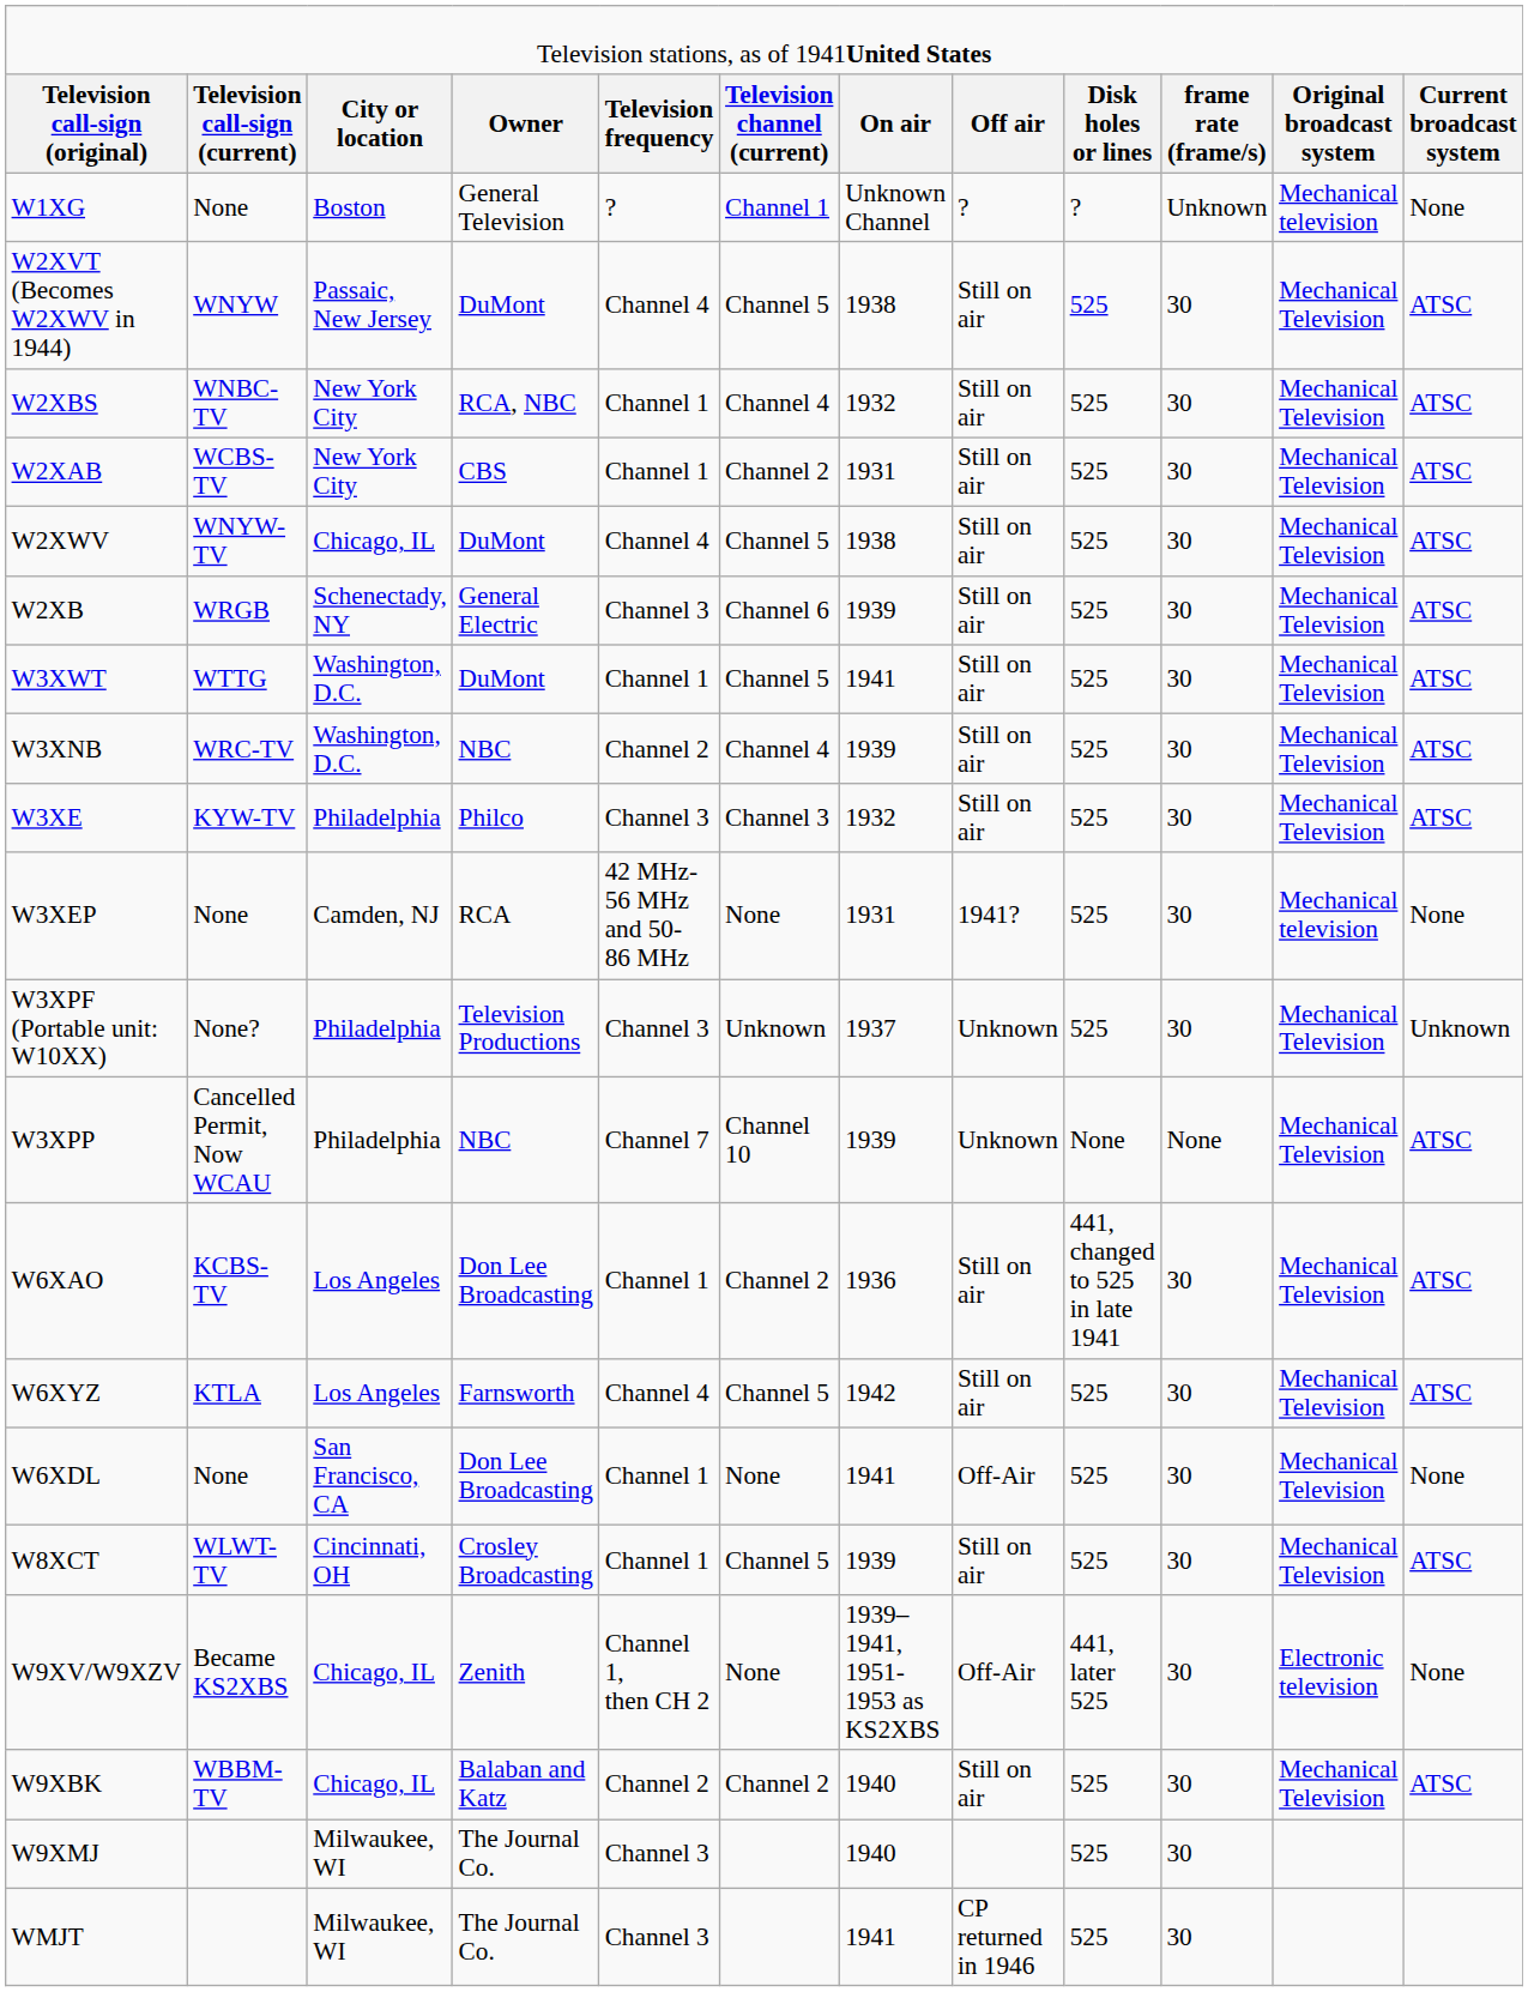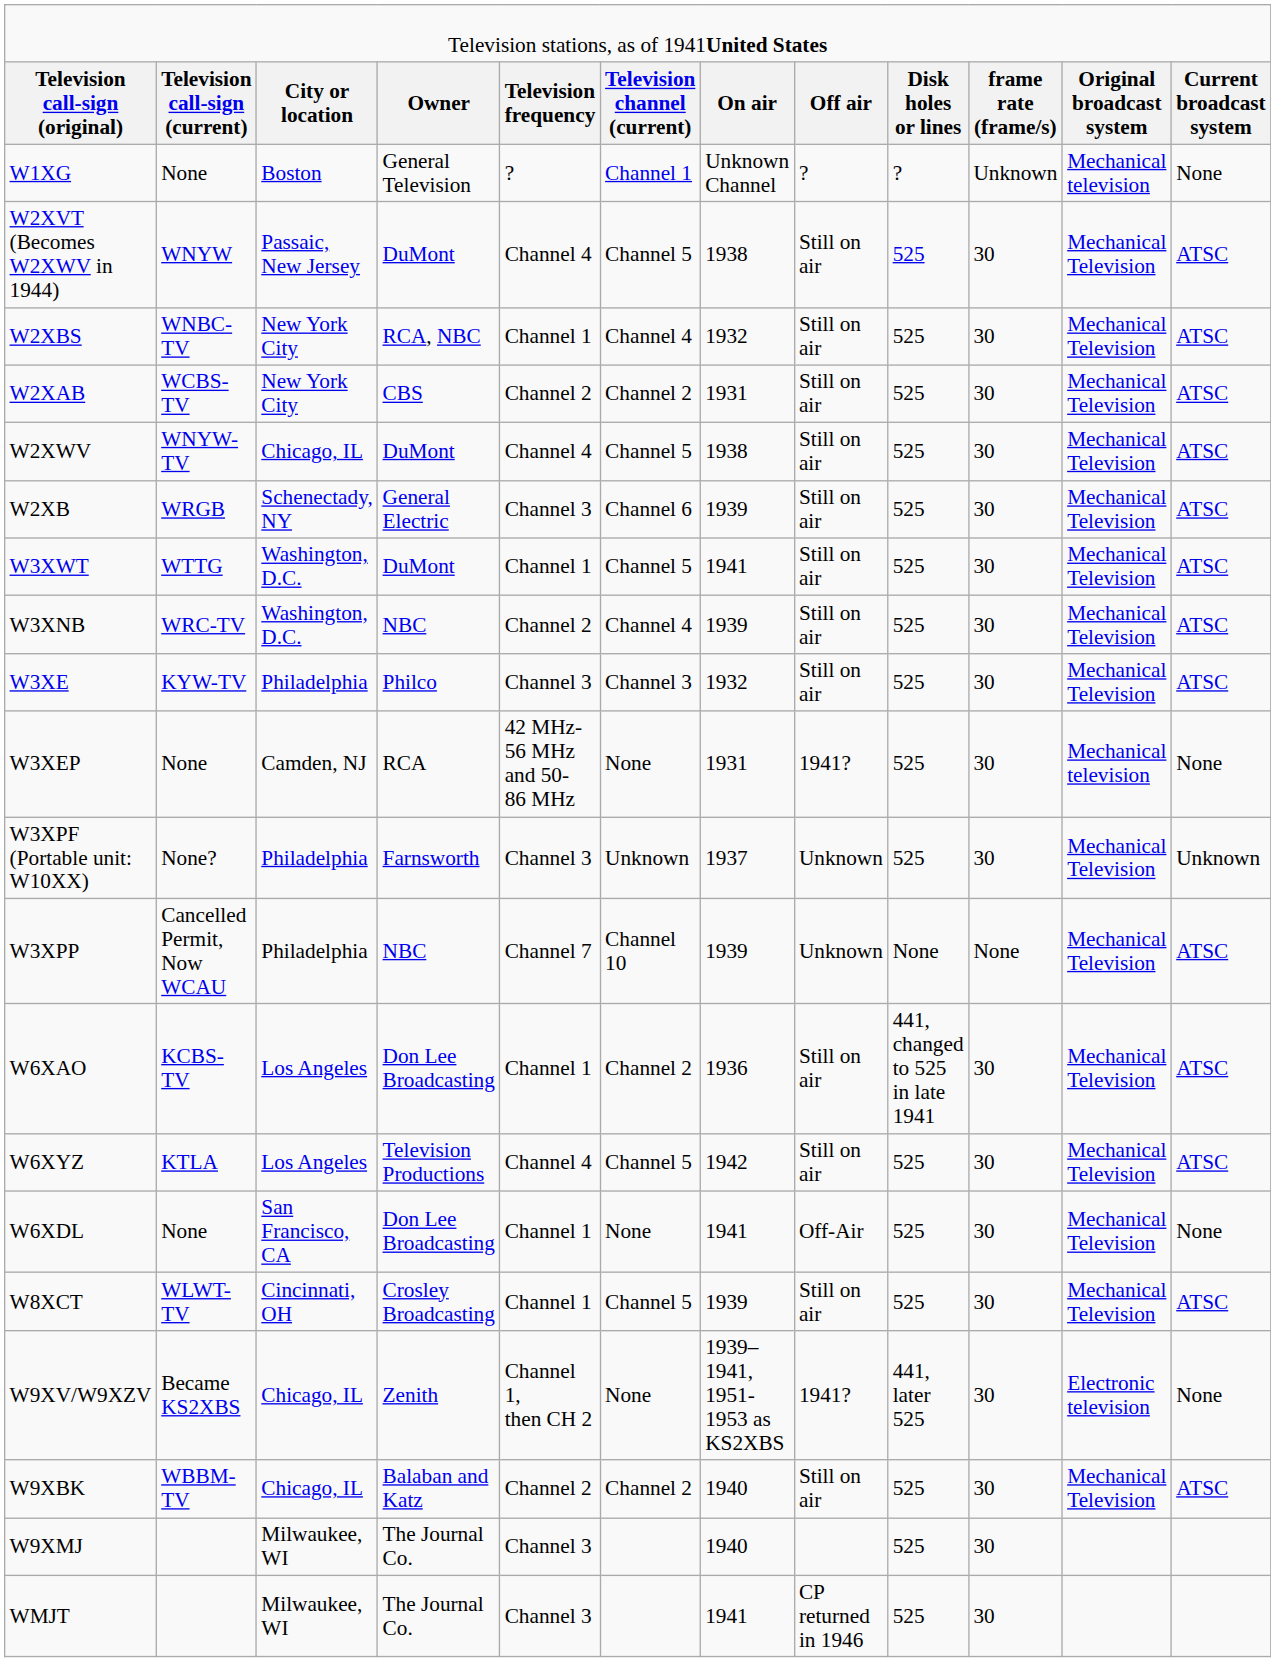W2XAB | column 5: Channel 1 -> Channel 2
W3XPF (Portable unit: W10XX) | column 4: Television Productions -> Farnsworth
W6XYZ | column 4: Farnsworth -> Television Productions
W9XV/W9XZV | column 8: Off-Air -> 1941?
